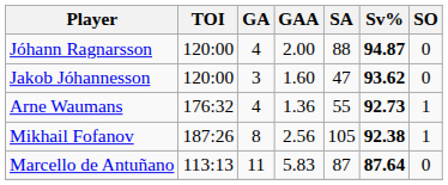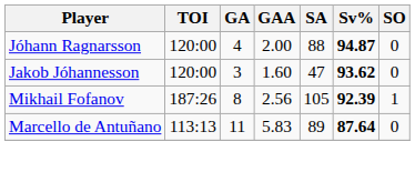- row: Arne Waumans | 176:32 | 4 | 1.36 | 55 | 92.73 | 1
Mikhail Fofanov | Sv%: 92.38 -> 92.39
Marcello de Antuñano | SA: 87 -> 89
